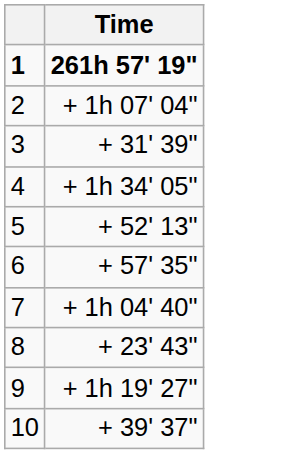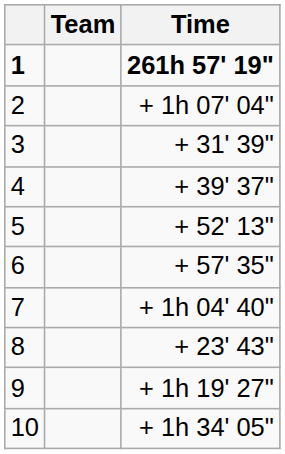+ column: Team
4 | Time: + 1h 34' 05" -> + 39' 37"
10 | Time: + 39' 37" -> + 1h 34' 05"
